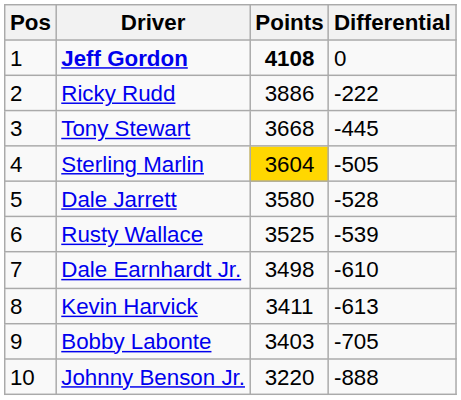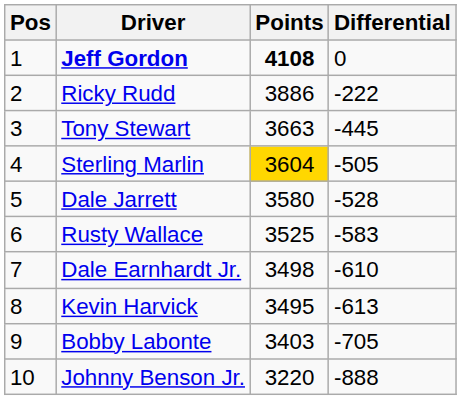Tony Stewart | Points: 3668 -> 3663
Rusty Wallace | Differential: -539 -> -583
Kevin Harvick | Points: 3411 -> 3495
